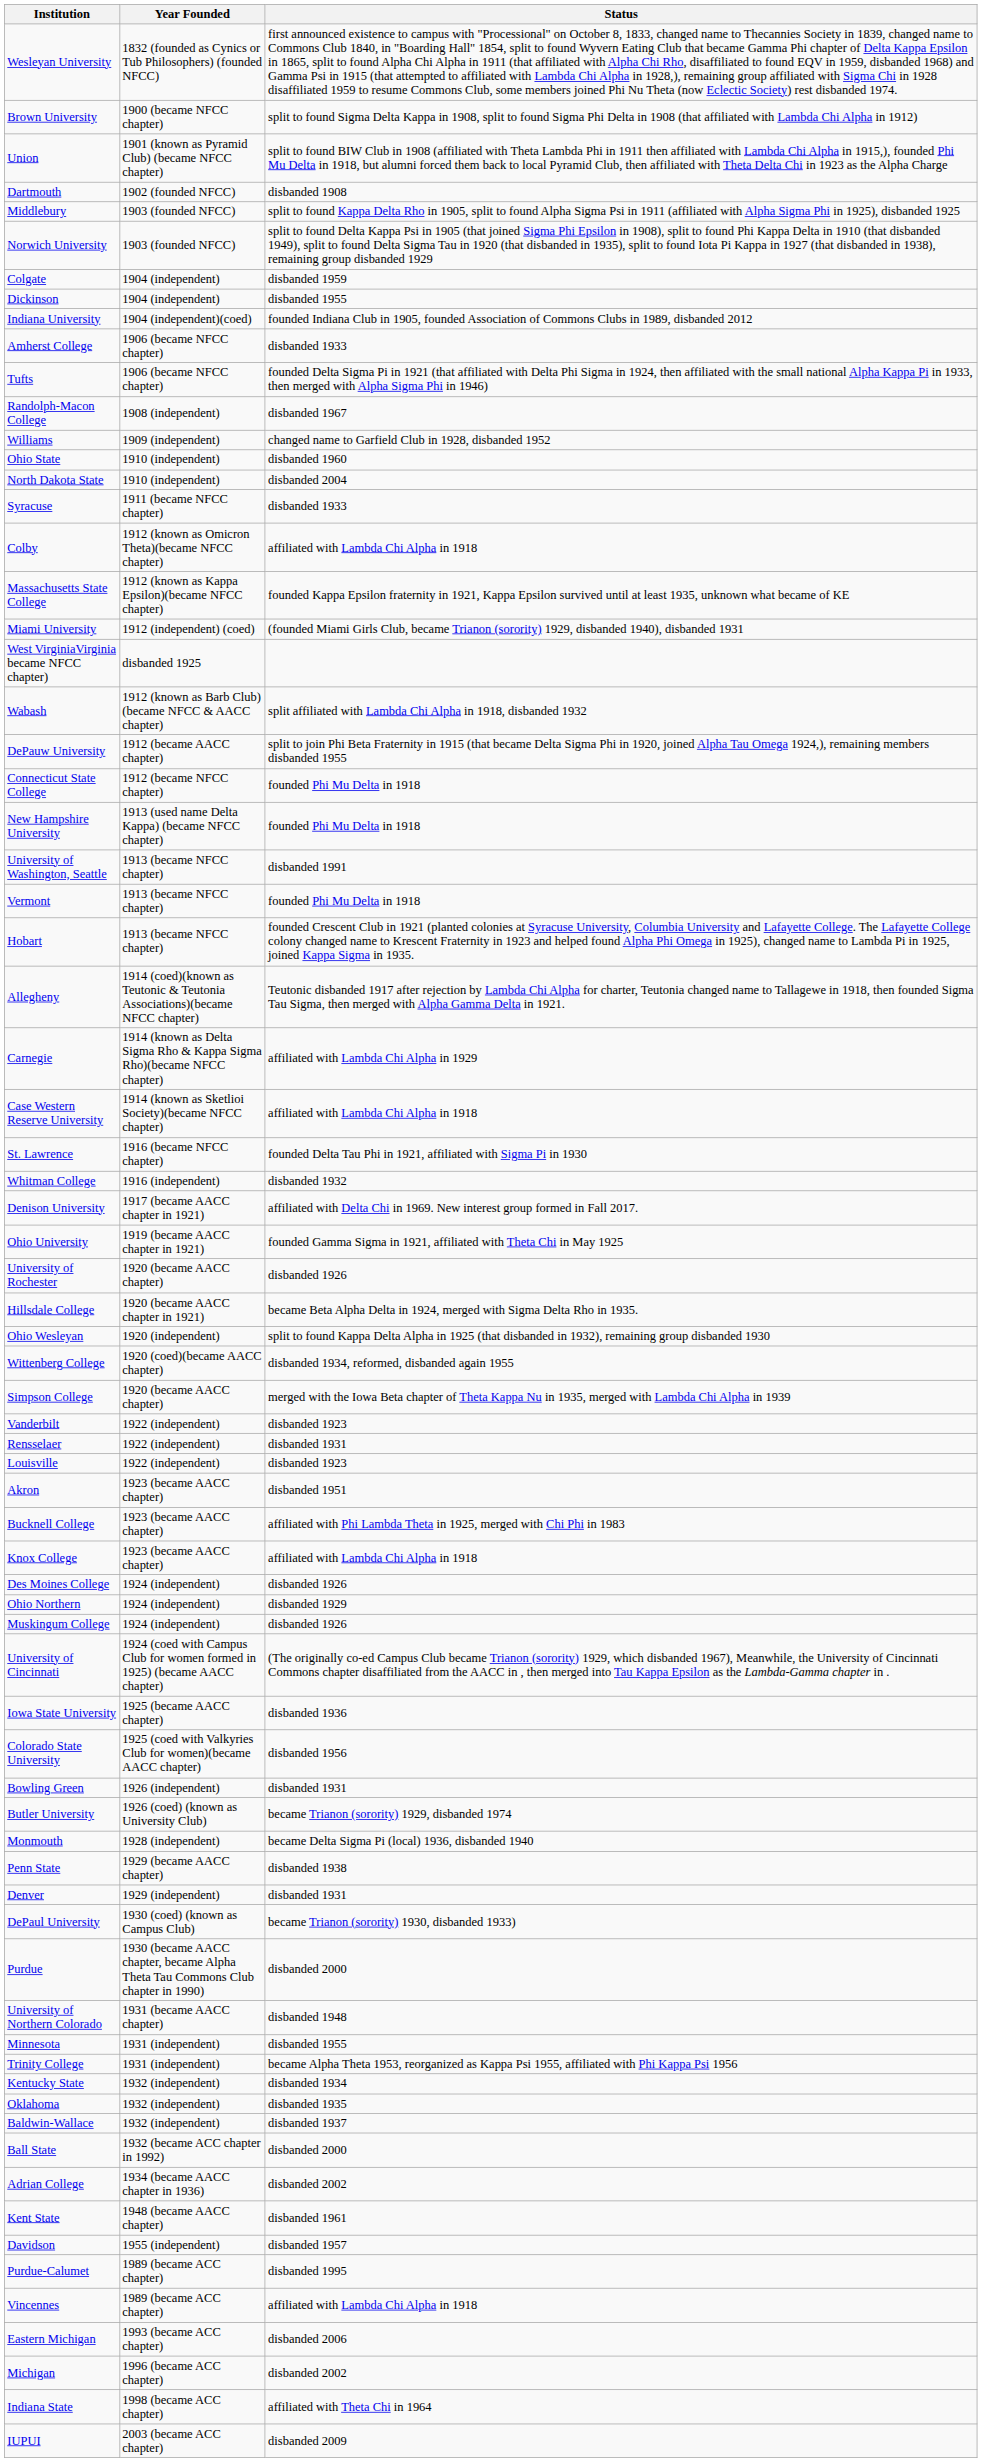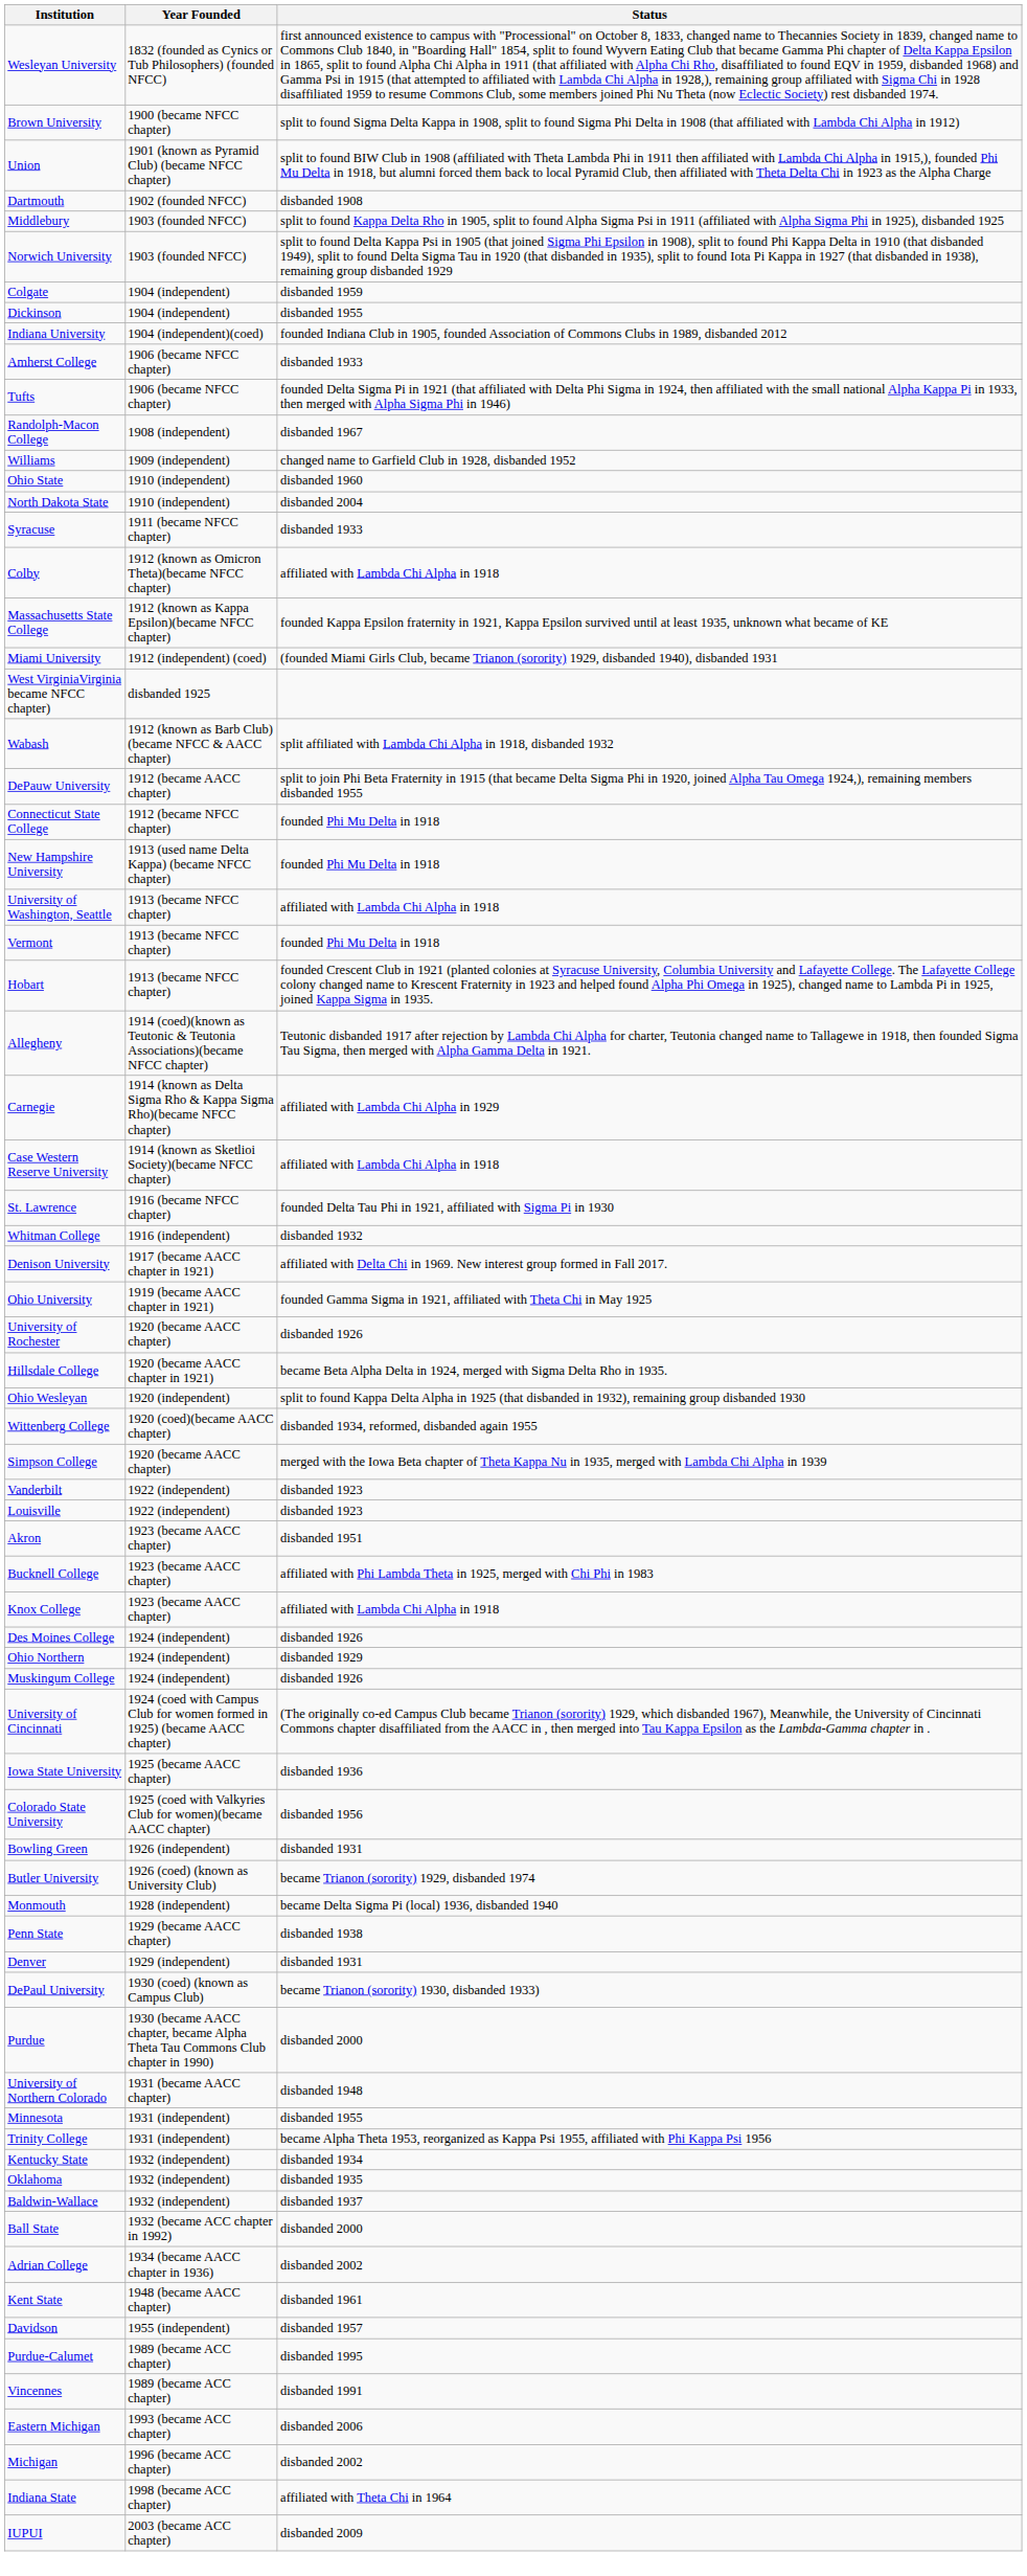University of Washington, Seattle | Status: disbanded 1991 -> affiliated with Lambda Chi Alpha in 1918
- row: Rensselaer | 1922 (independent) | disbanded 1931
Vincennes | Status: affiliated with Lambda Chi Alpha in 1918 -> disbanded 1991
